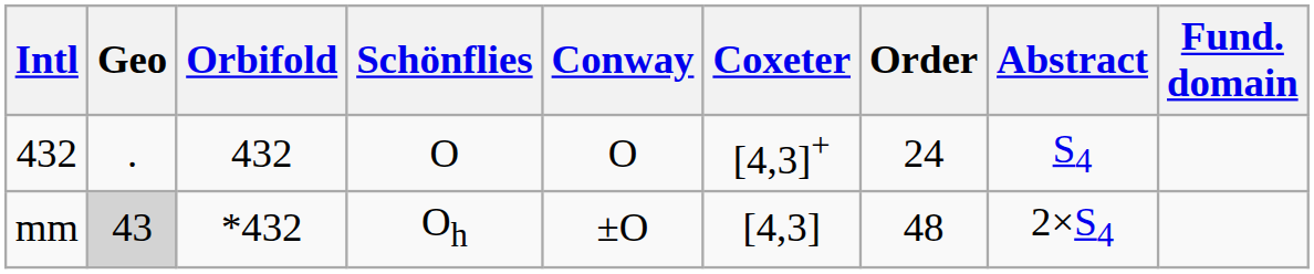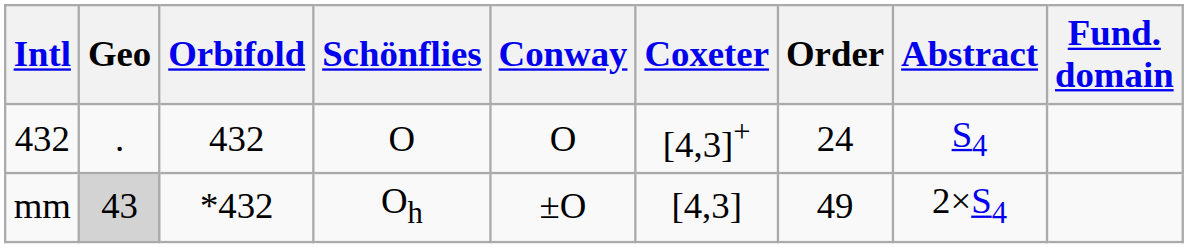mm | Order: 48 -> 49
